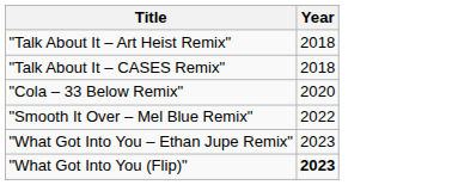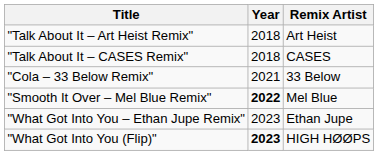+ column: Remix Artist | Art Heist | CASES | 33 Below | Mel Blue | Ethan Jupe | HIGH HØØPS
"Cola – 33 Below Remix" | Year: 2020 -> 2021
"Smooth It Over – Mel Blue Remix" | Year: normal -> bold
